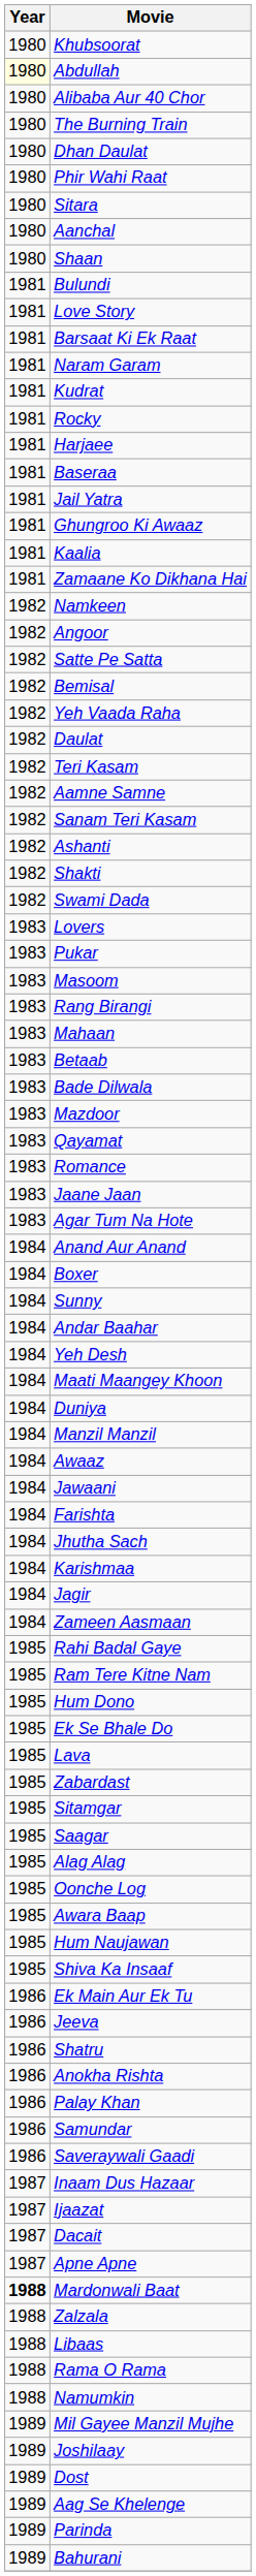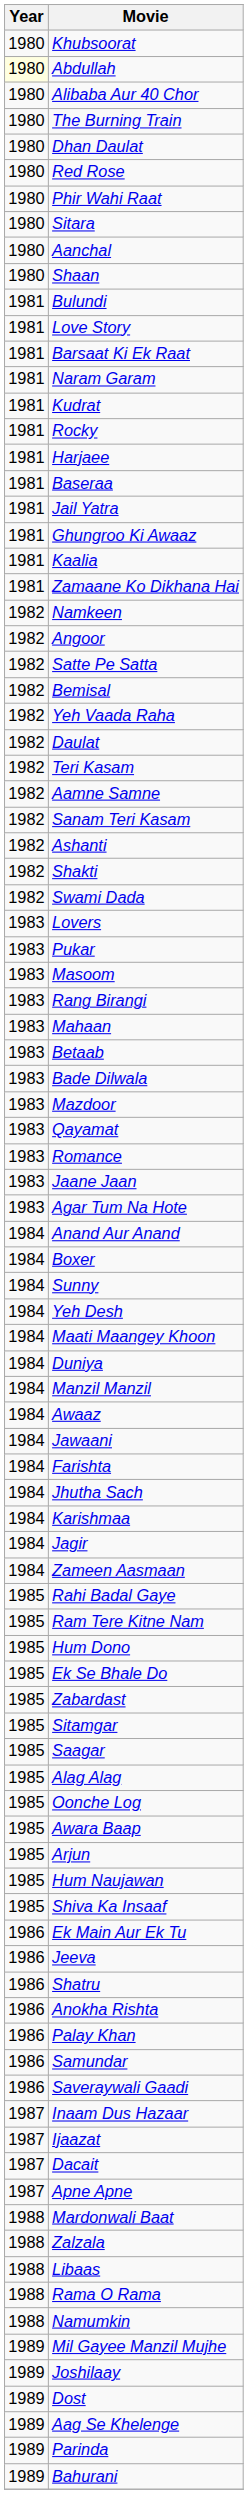+ row: 1980 | Red Rose
- row: 1984 | Andar Baahar
- row: 1985 | Lava
+ row: 1985 | Arjun
Mardonwali Baat | Year: bold -> normal
